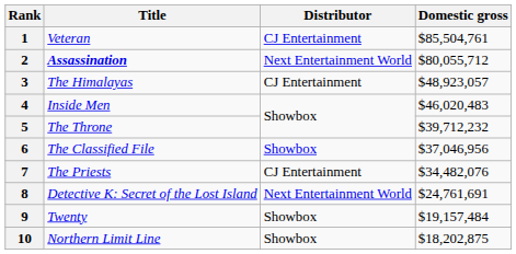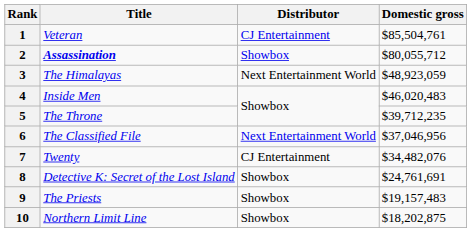2 | Distributor: Next Entertainment World -> Showbox
3 | Distributor: CJ Entertainment -> Next Entertainment World
3 | Domestic gross: $48,923,057 -> $48,923,059
5 | Domestic gross: $39,712,232 -> $39,712,235
6 | Distributor: Showbox -> Next Entertainment World
7 | Title: The Priests -> Twenty
8 | Distributor: Next Entertainment World -> Showbox
9 | Title: Twenty -> The Priests
9 | Domestic gross: $19,157,484 -> $19,157,483
